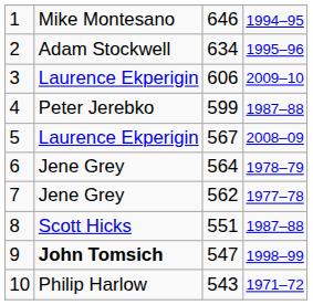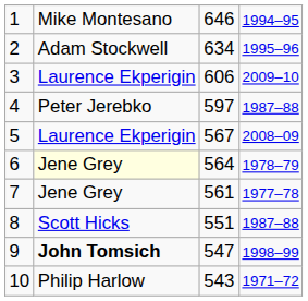4 | column 3: 599 -> 597
6 | column 2: no background -> lightyellow background
7 | column 3: 562 -> 561
